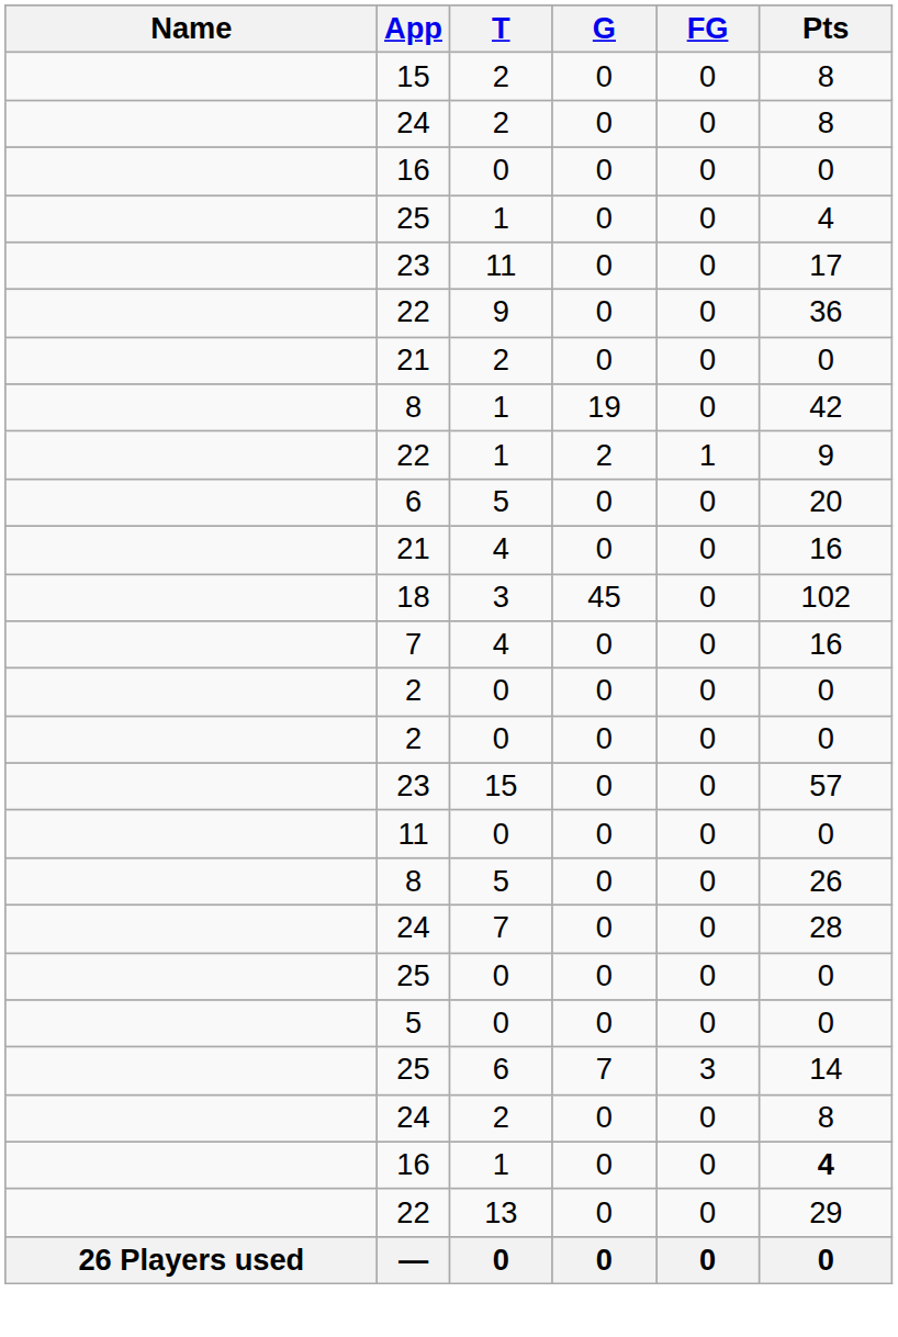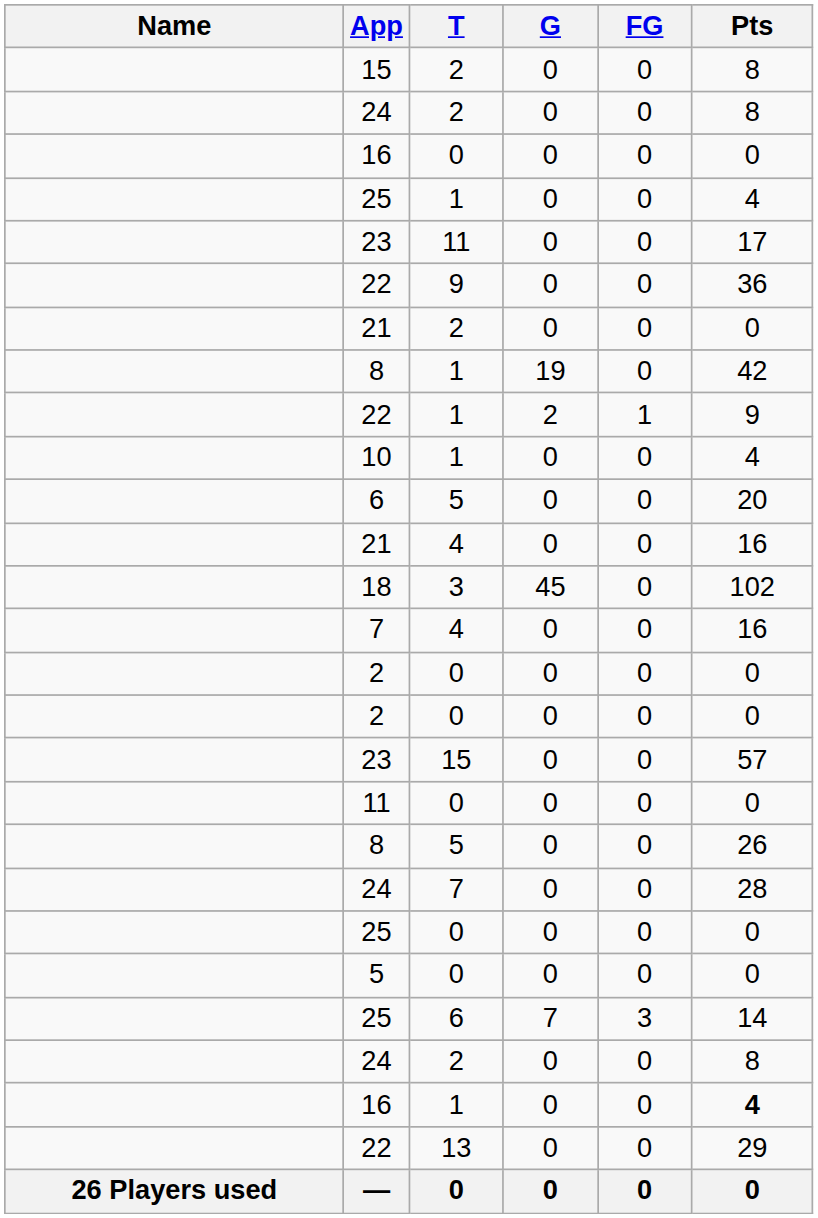+ row: 10 | 1 | 0 | 0 | 4
